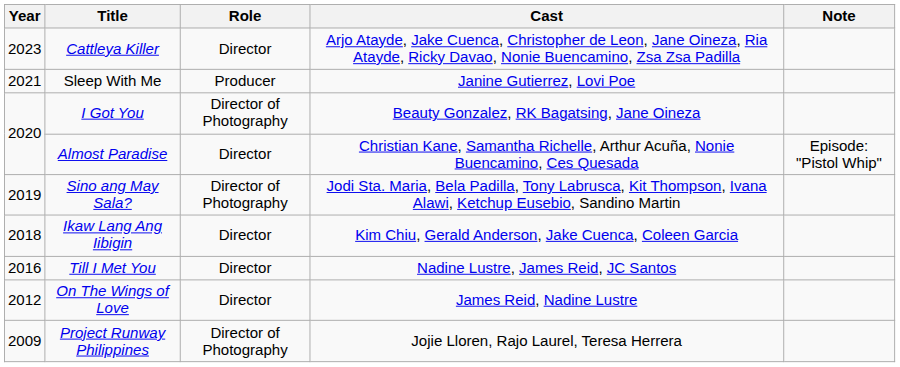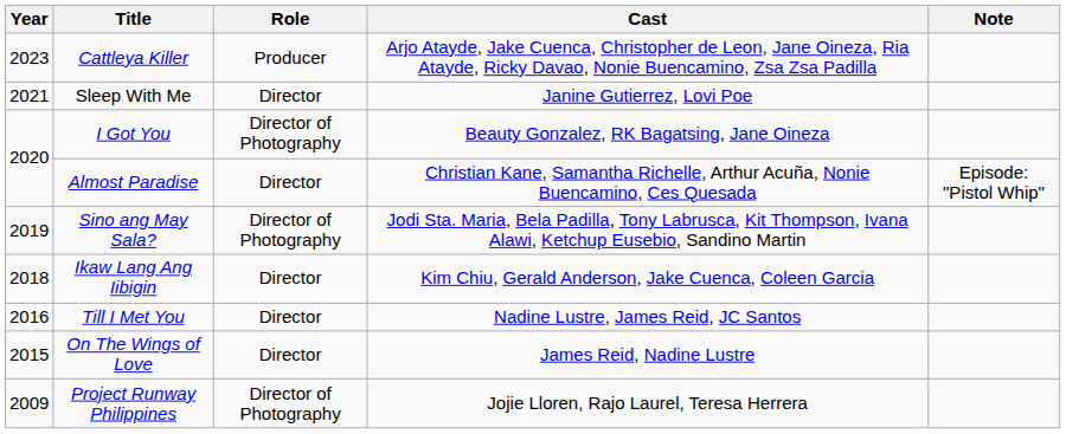Cattleya Killer | Role: Director -> Producer
Sleep With Me | Role: Producer -> Director
On The Wings of Love | Year: 2012 -> 2015
